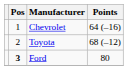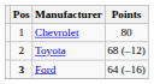Chevrolet | Points: 64 (–16) -> 80
Ford | Points: 80 -> 64 (–16)
